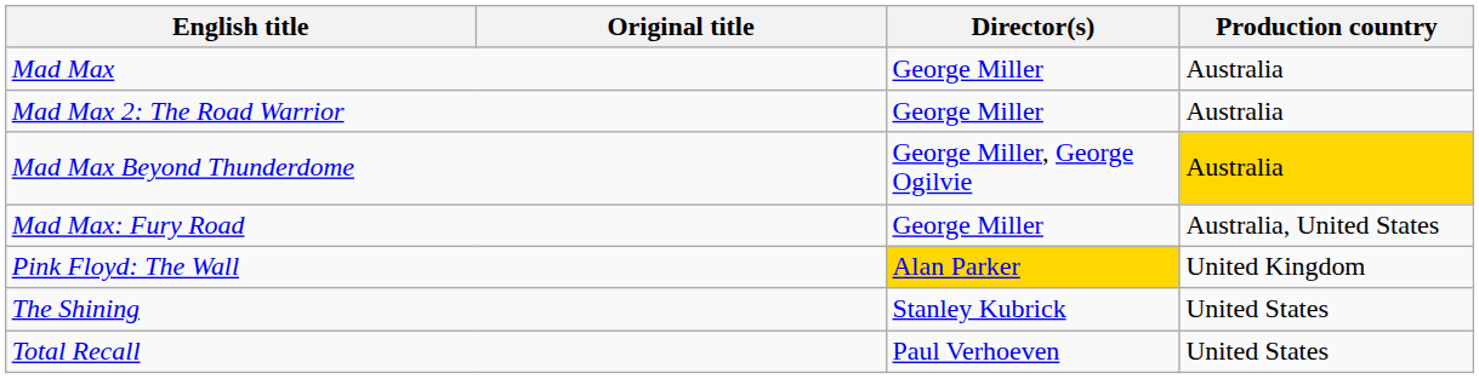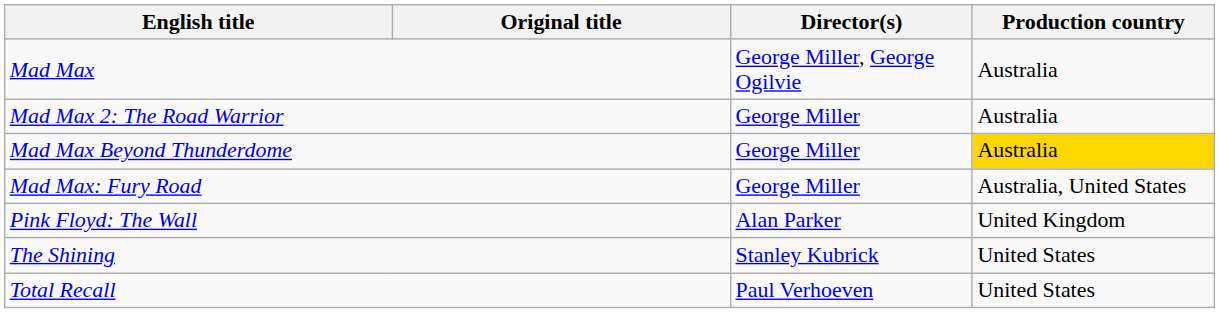Mad Max | Director(s): George Miller -> George Miller, George Ogilvie
Mad Max Beyond Thunderdome | Director(s): George Miller, George Ogilvie -> George Miller
Pink Floyd: The Wall | Director(s): gold background -> no background
